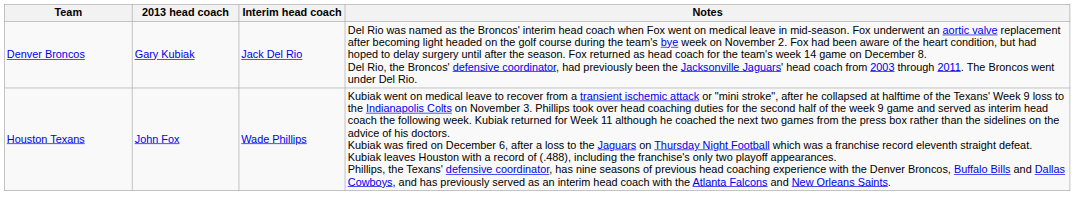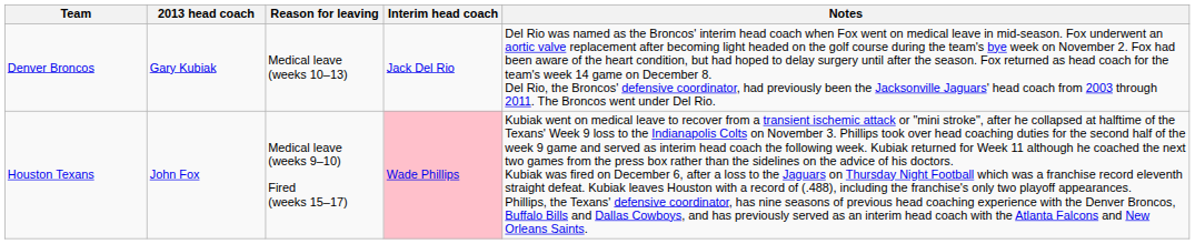+ column: Reason for leaving | Medical leave (weeks 10–13) | Medical leave (weeks 9–10) Fired (weeks 15–17)
Houston Texans | Interim head coach: no background -> pink background
